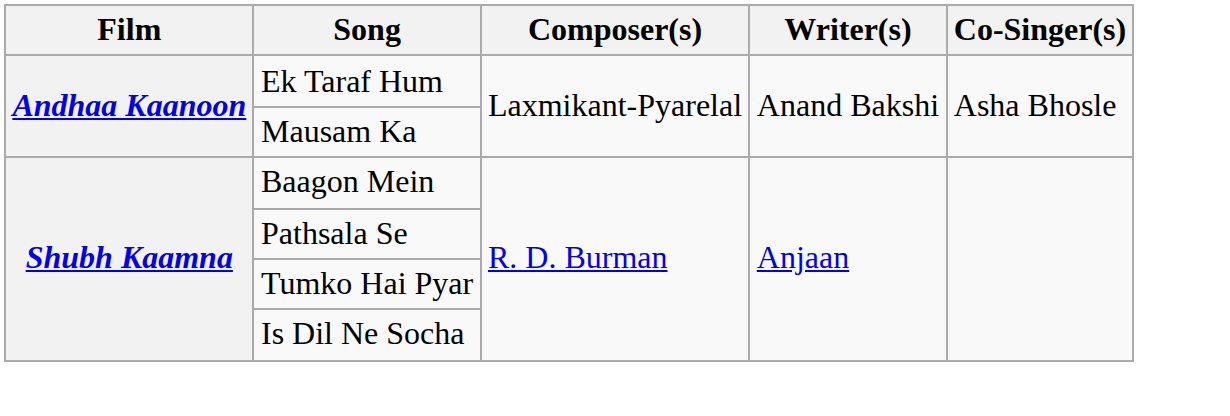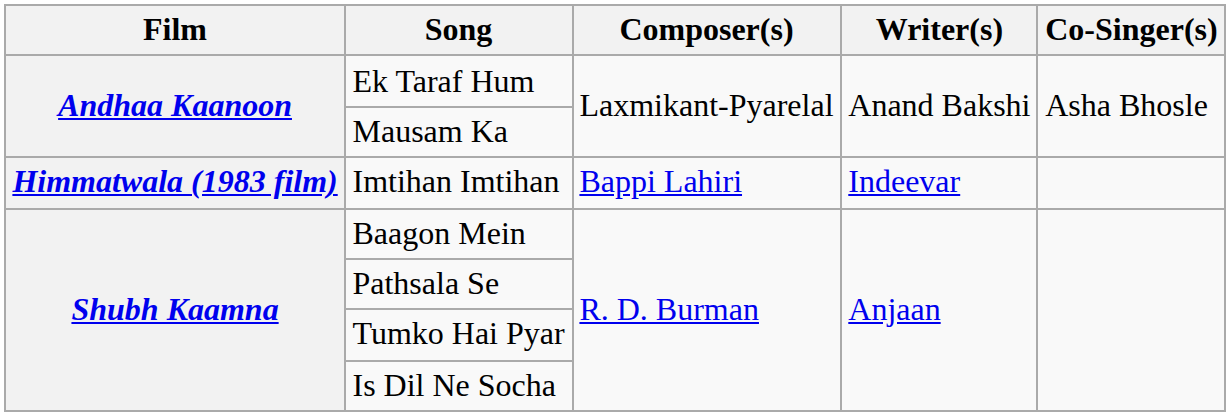+ row: Himmatwala (1983 film) | Imtihan Imtihan | Bappi Lahiri | Indeevar
